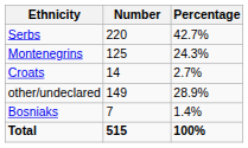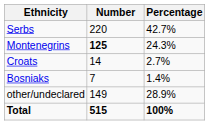Montenegrins | Number: normal -> bold
rows swapped: Bosniaks <-> other/undeclared
